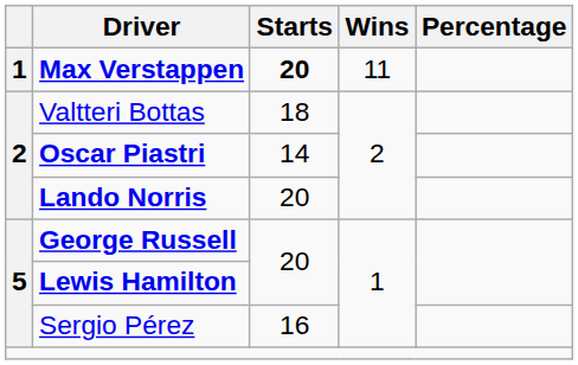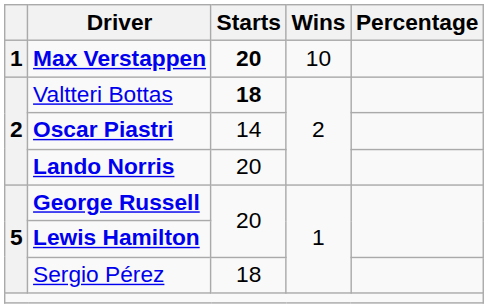Max Verstappen | Wins: 11 -> 10
Valtteri Bottas | Starts: normal -> bold
Sergio Pérez | Starts: 16 -> 18
